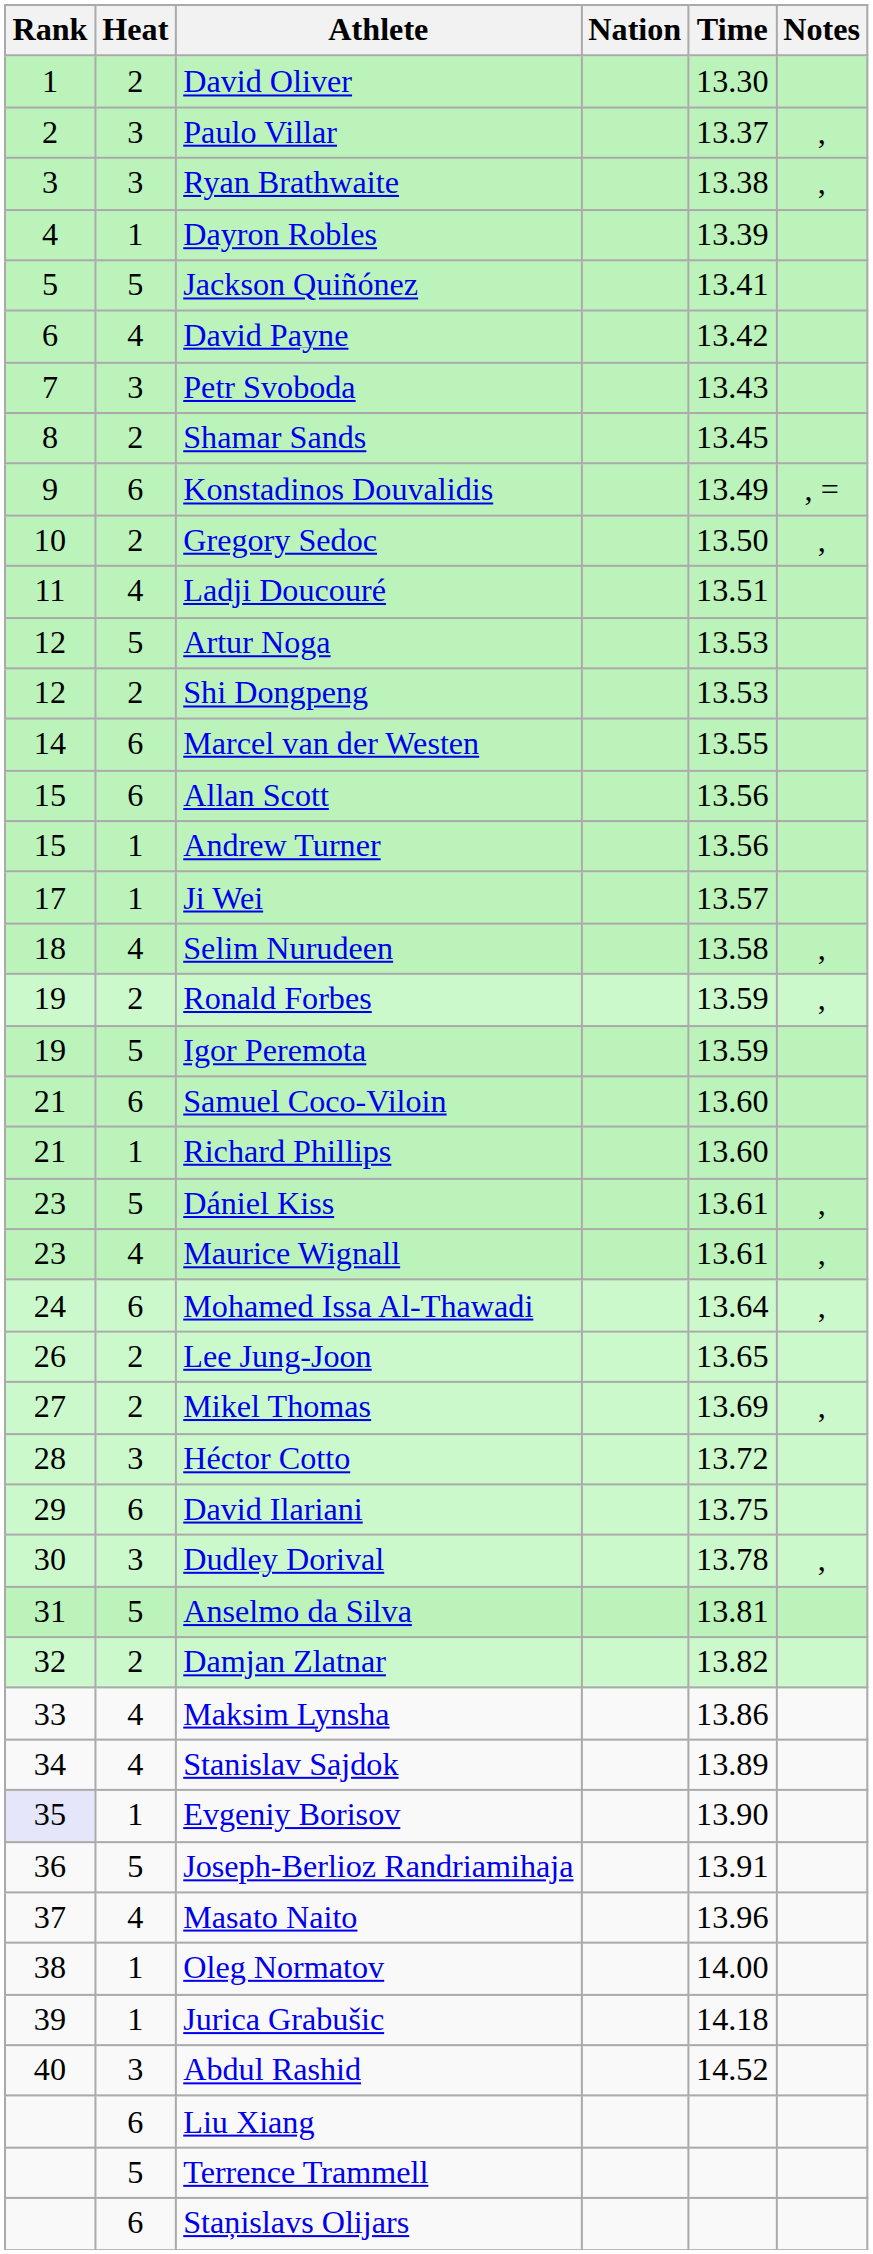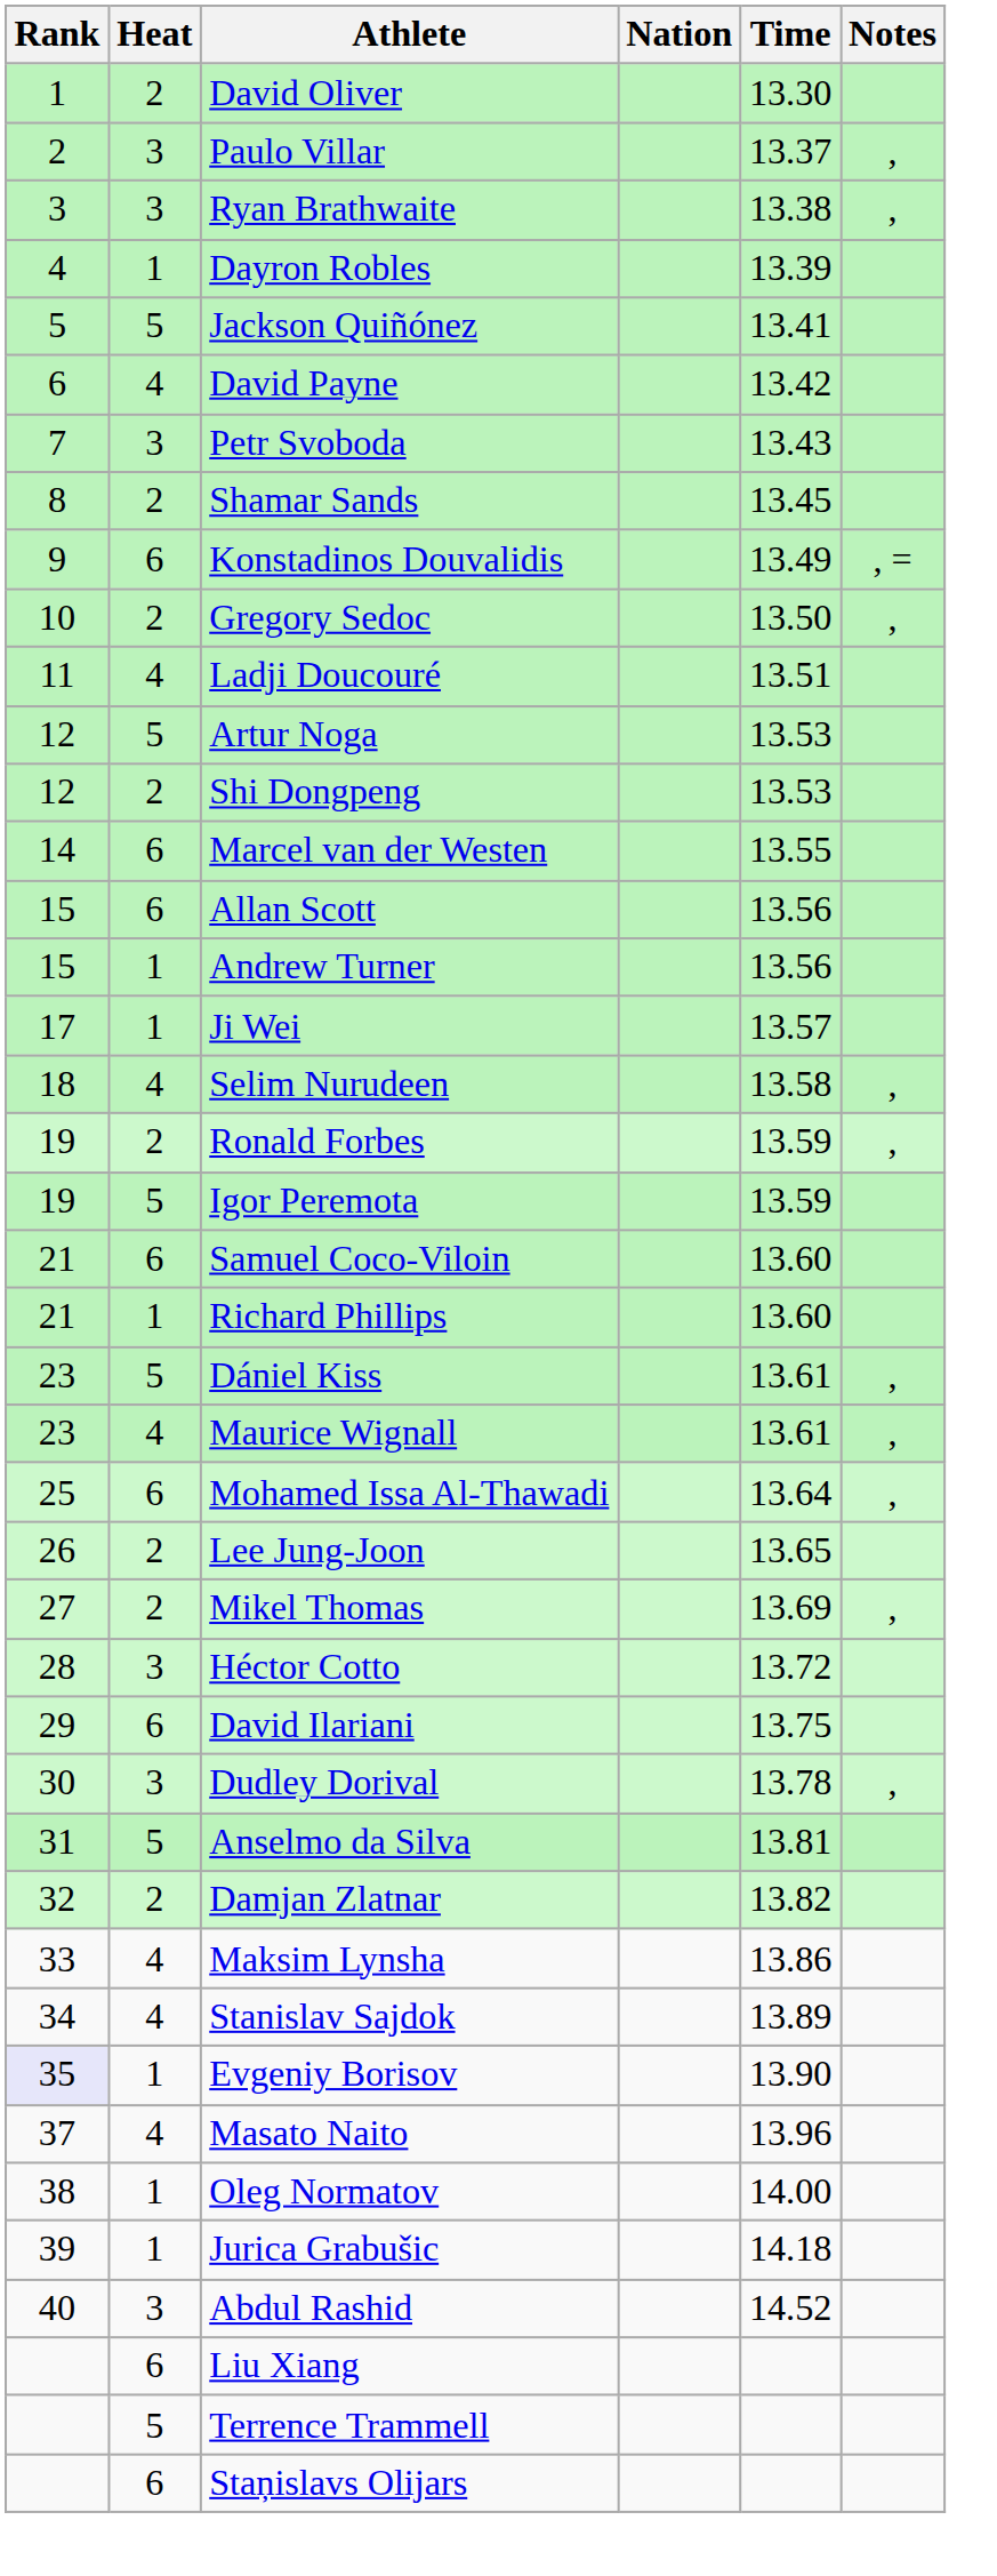Mohamed Issa Al-Thawadi | Rank: 24 -> 25
- row: 36 | 5 | Joseph-Berlioz Randriamihaja | 13.91
